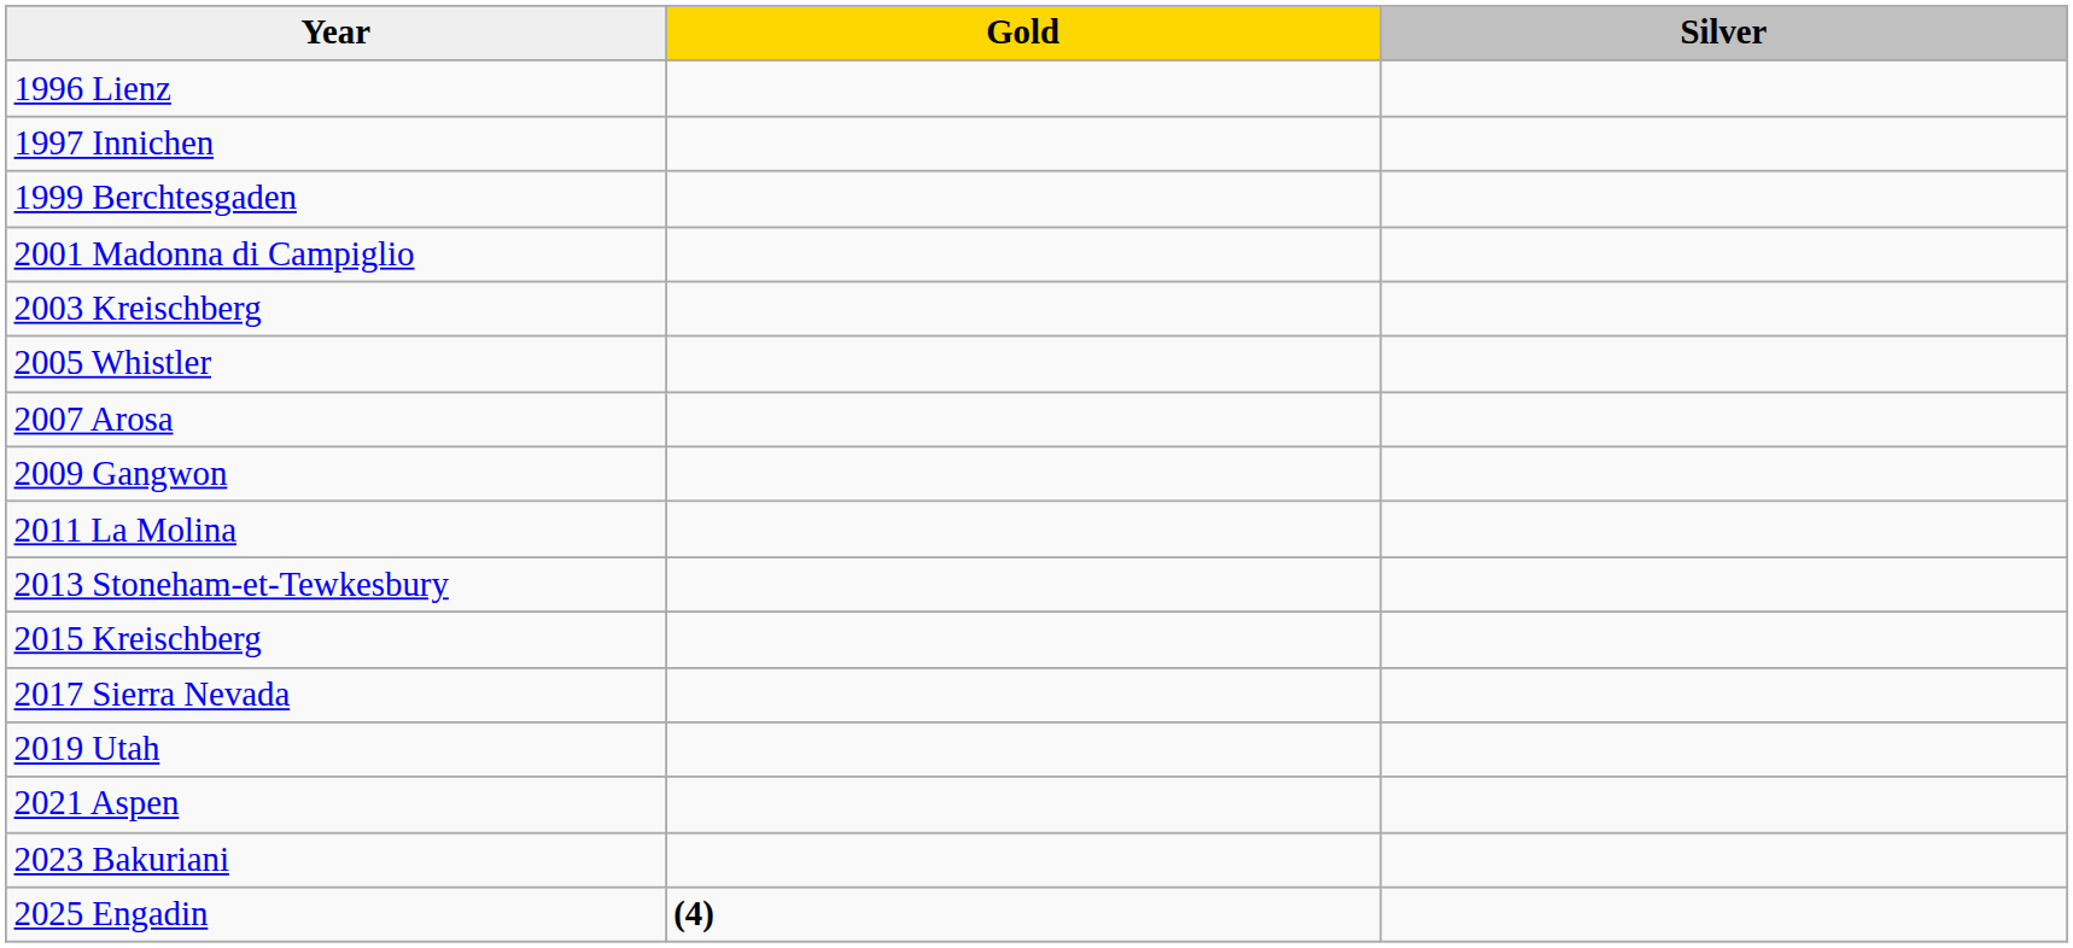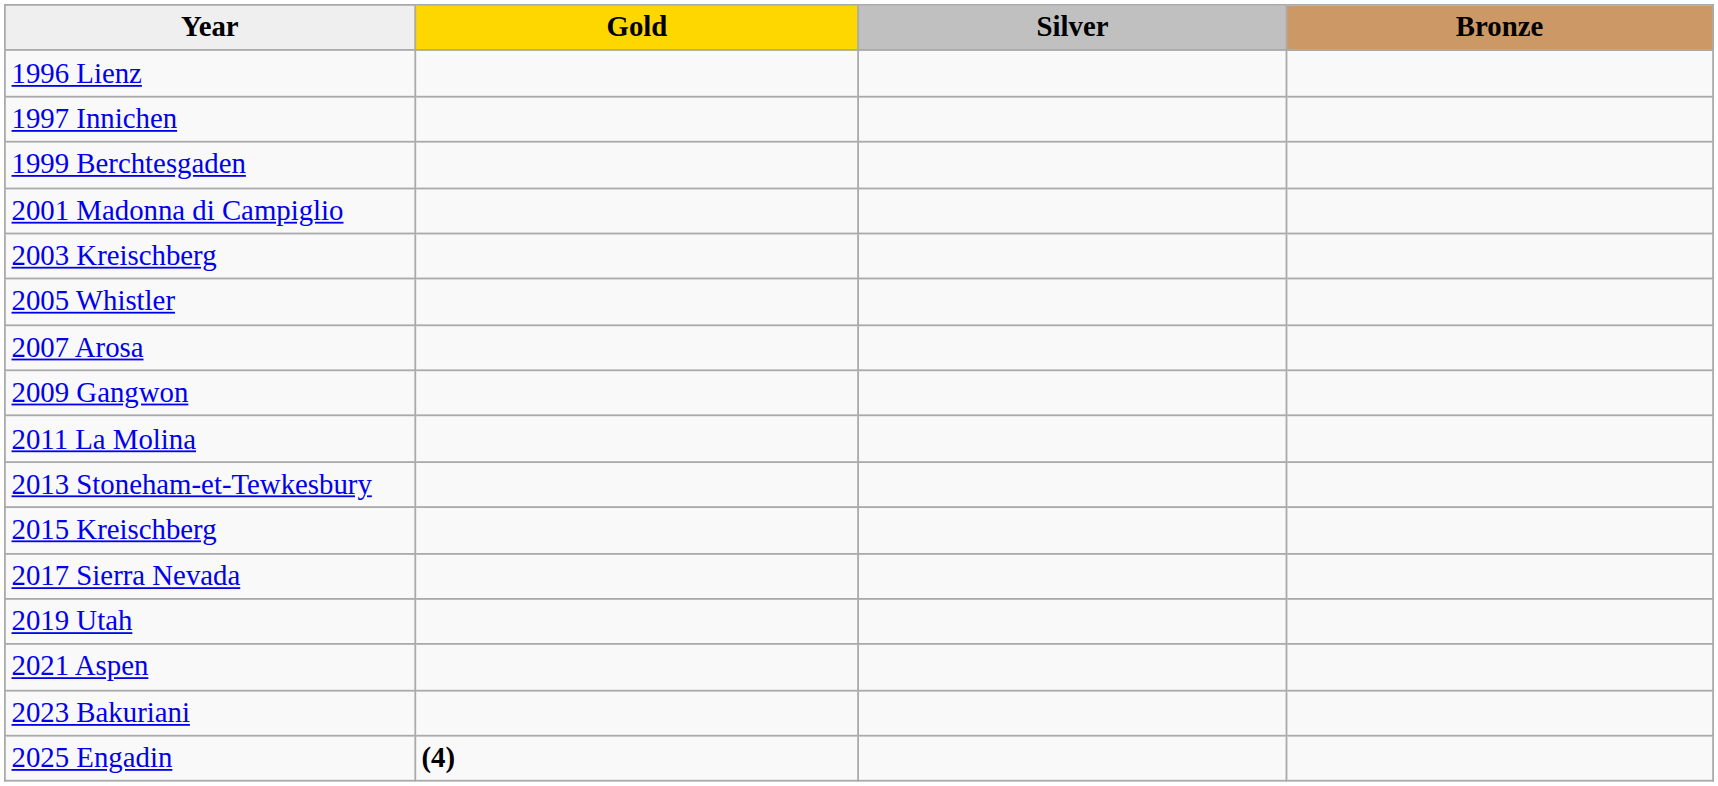+ column: Bronze
